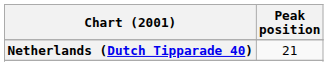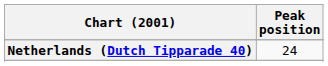Netherlands (Dutch Tipparade 40) | Peak position: 21 -> 24
